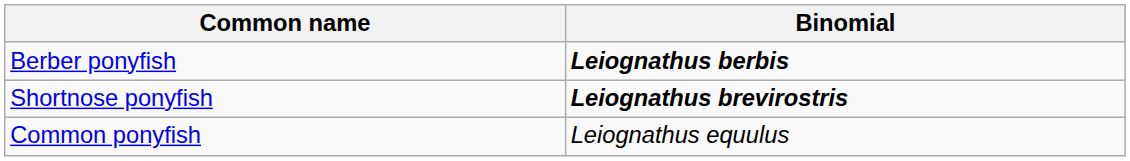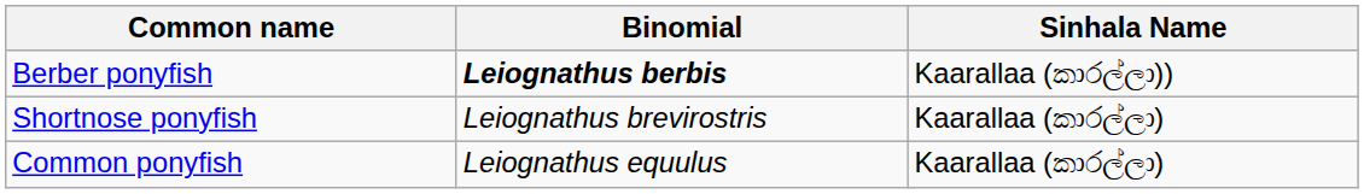+ column: Sinhala Name | Kaarallaa (කාරල්ලා)) | Kaarallaa (කාරල්ලා) | Kaarallaa (කාරල්ලා)
Shortnose ponyfish | Binomial: bold -> normal
